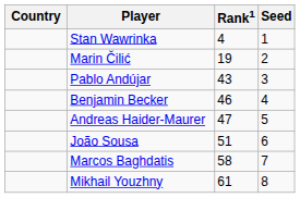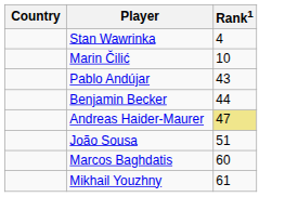- column: Seed | 1 | 2 | 3 | 4 | 5 | 6 | 7 | 8
Marin Čilić | Rank1: 19 -> 10
Benjamin Becker | Rank1: 46 -> 44
Andreas Haider-Maurer | Rank1: no background -> khaki background
Marcos Baghdatis | Rank1: 58 -> 60
